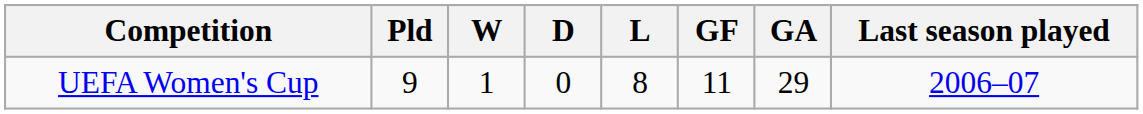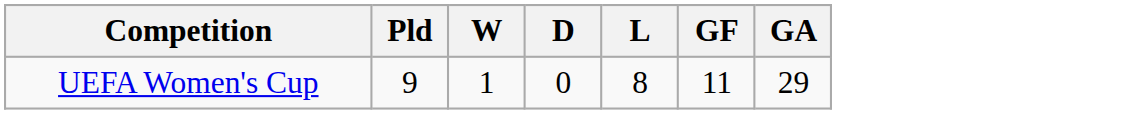- column: Last season played | 2006–07
